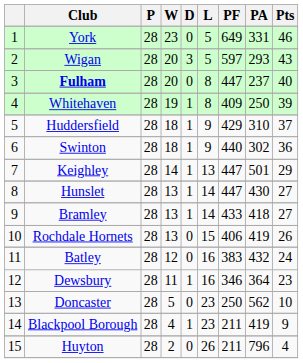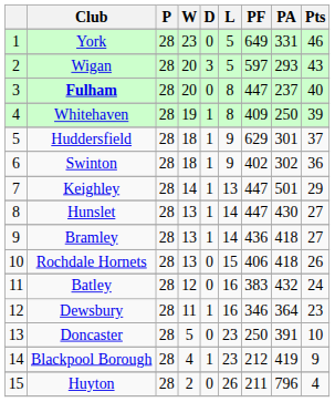Huddersfield | PF: 429 -> 629
Huddersfield | PA: 310 -> 301
Swinton | PF: 440 -> 402
Bramley | PF: 433 -> 436
Rochdale Hornets | PA: 419 -> 418
Doncaster | PA: 562 -> 391
Blackpool Borough | PF: 211 -> 212
